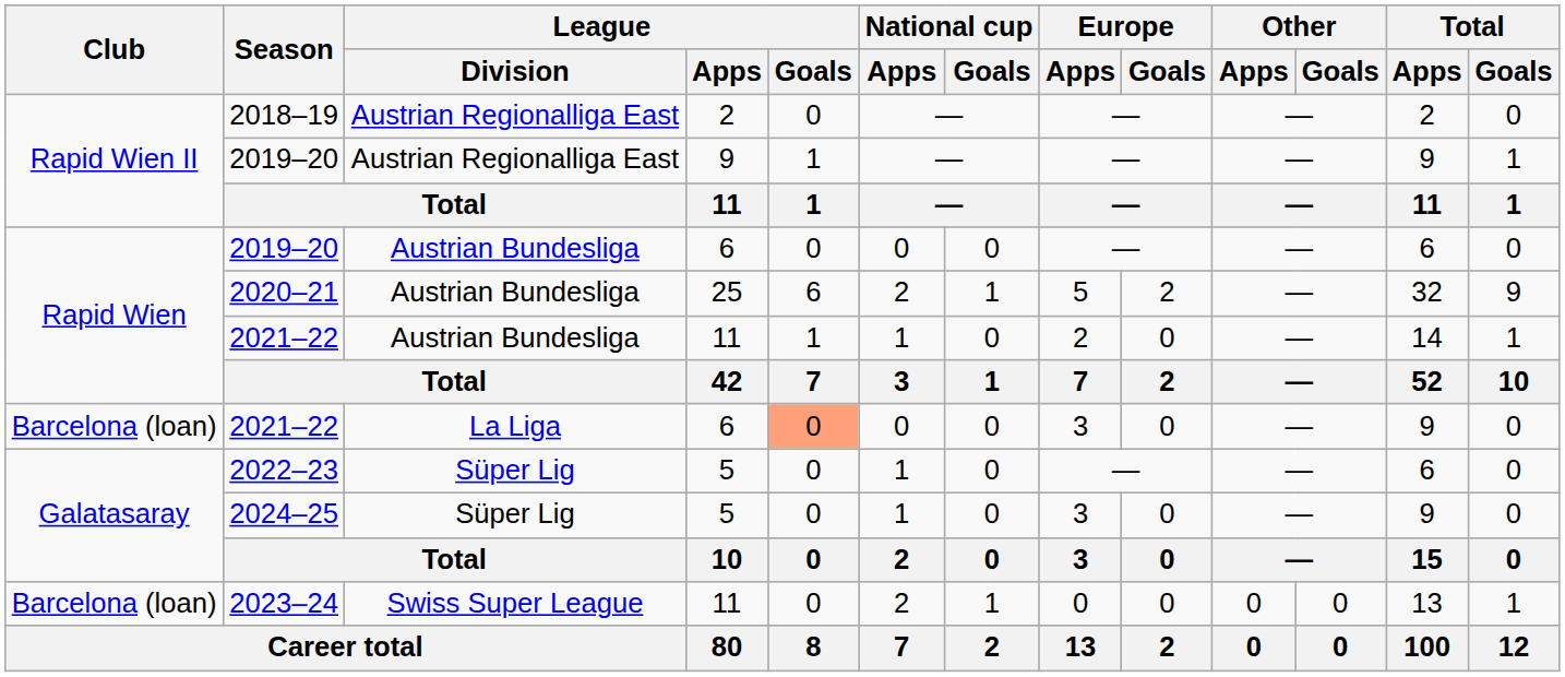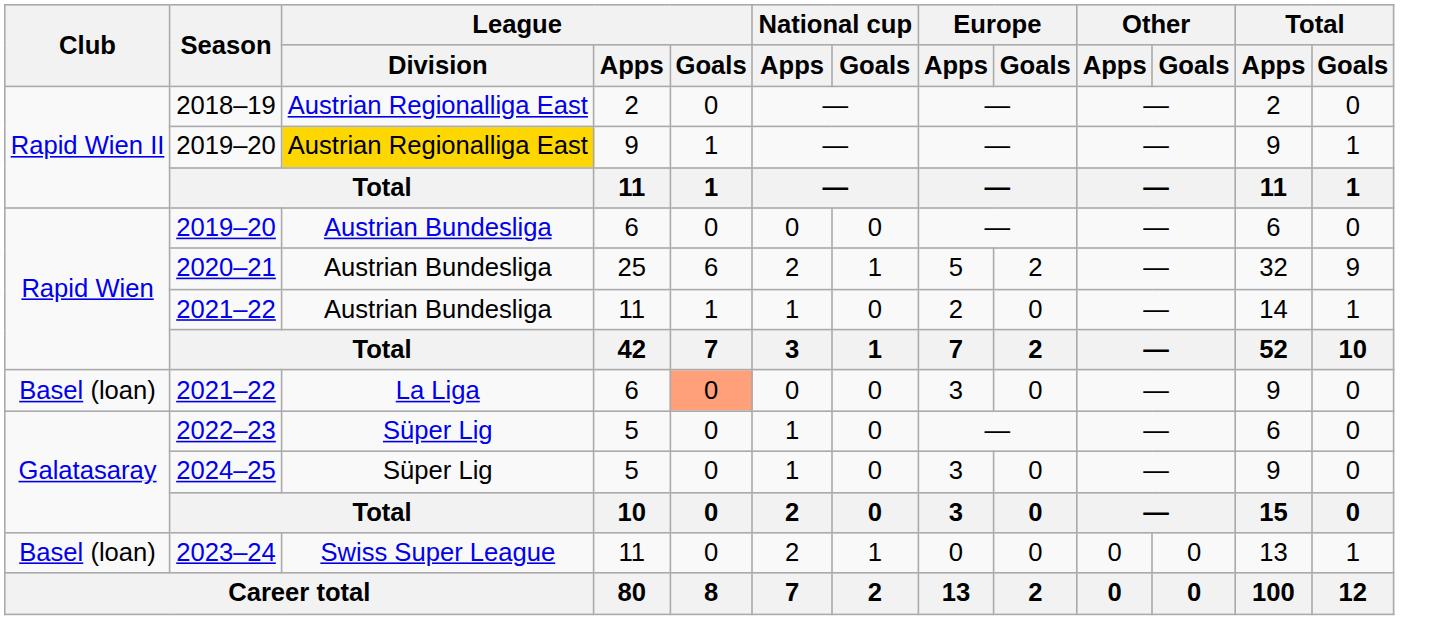2019–20 / 9 | League / Division: no background -> gold background
2021–22 / 6 | Club: Barcelona (loan) -> Basel (loan)
2023–24 | Club: Barcelona (loan) -> Basel (loan)
